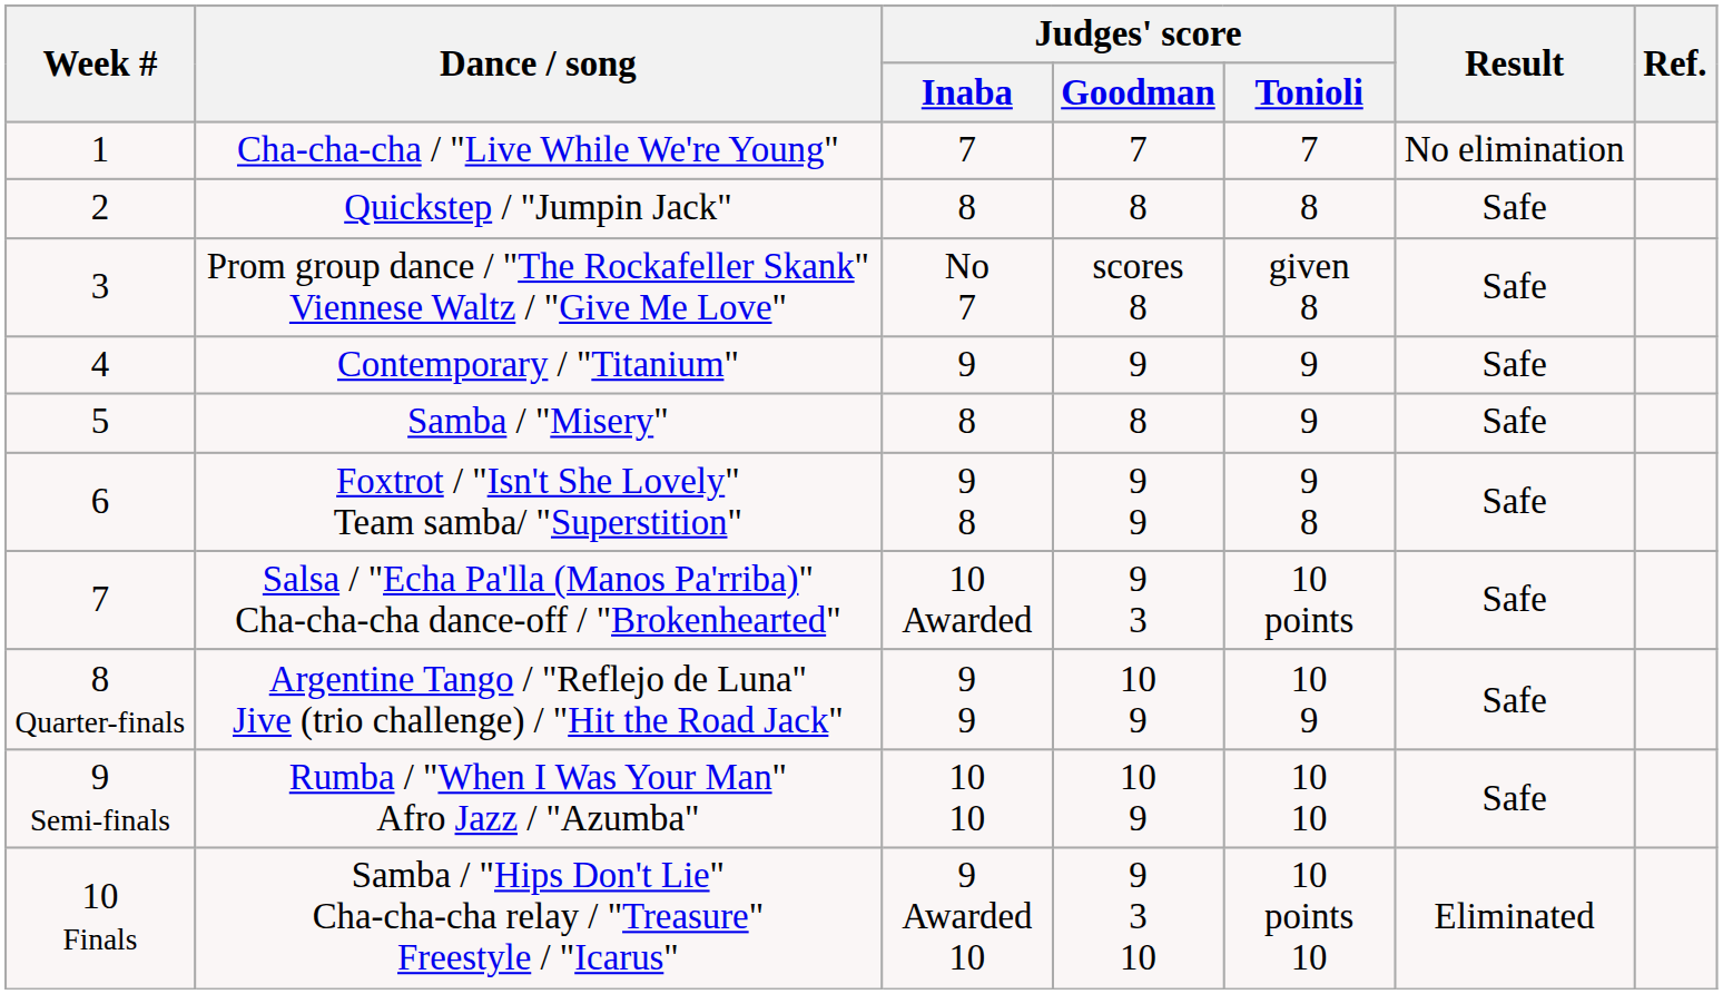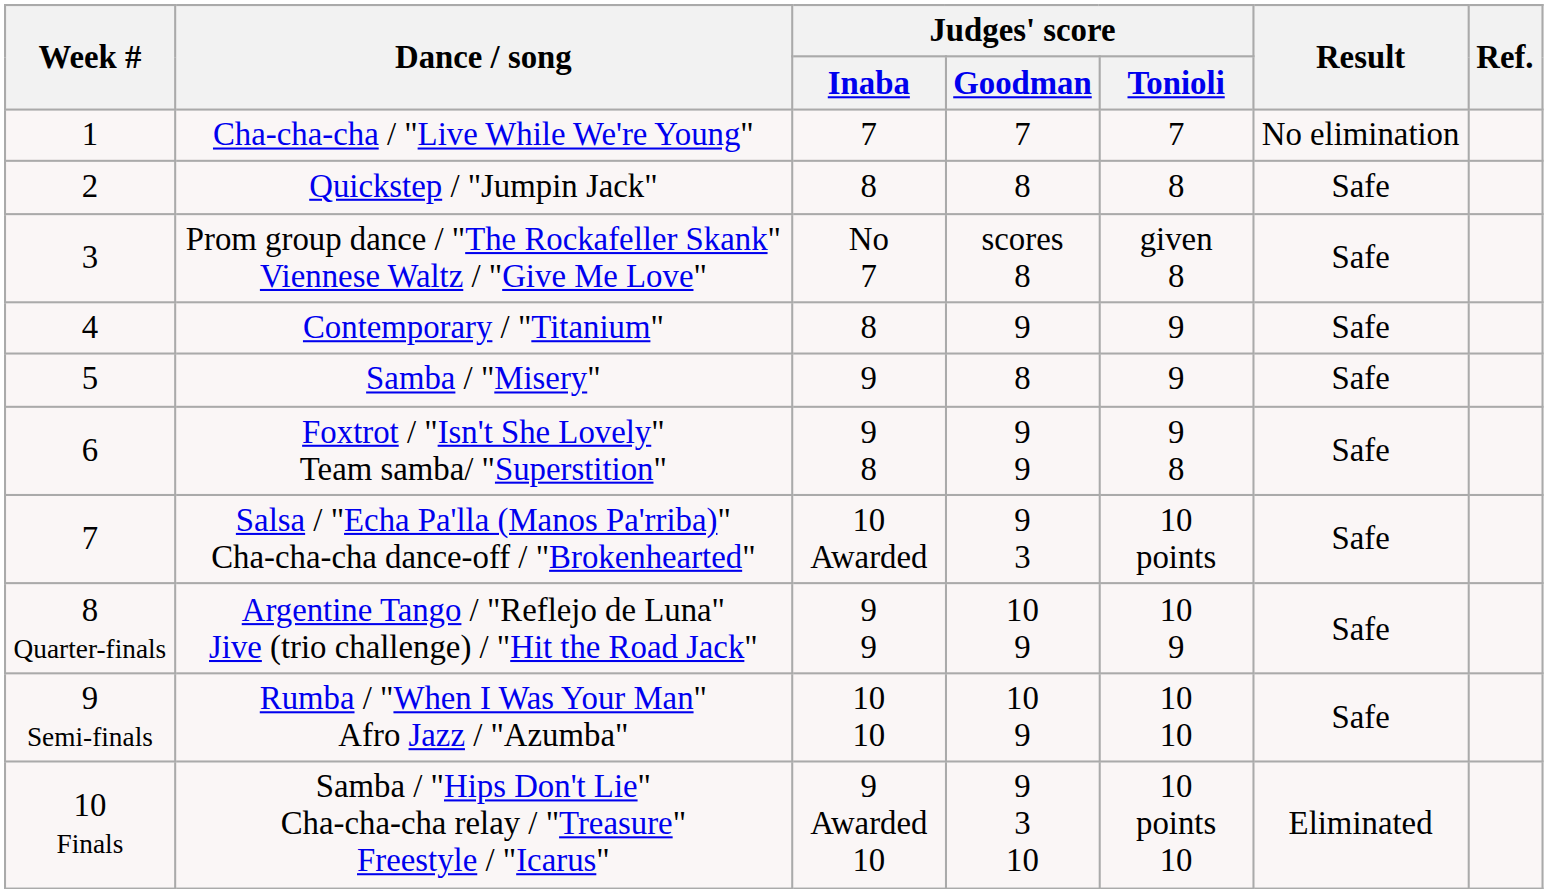Contemporary / "Titanium" | Judges' score / Inaba: 9 -> 8
Samba / "Misery" | Judges' score / Inaba: 8 -> 9
